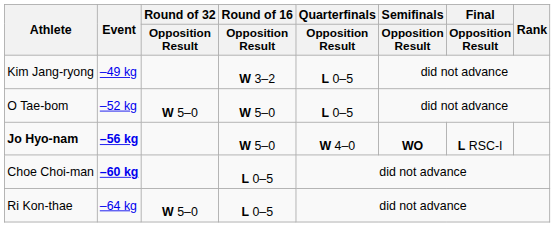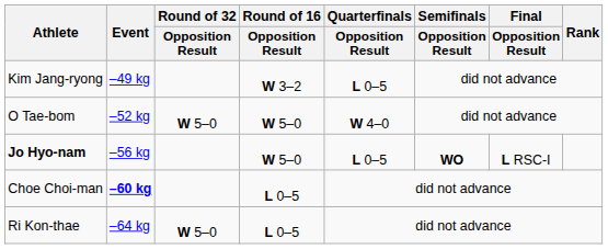O Tae-bom | Quarterfinals / Opposition Result: L 0–5 -> W 4–0
Jo Hyo-nam | Event: bold -> normal
Jo Hyo-nam | Quarterfinals / Opposition Result: W 4–0 -> L 0–5
